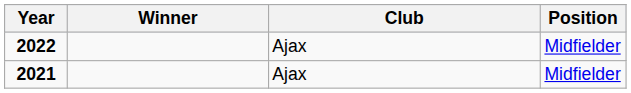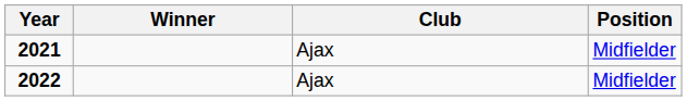rows swapped: 2021 <-> 2022
